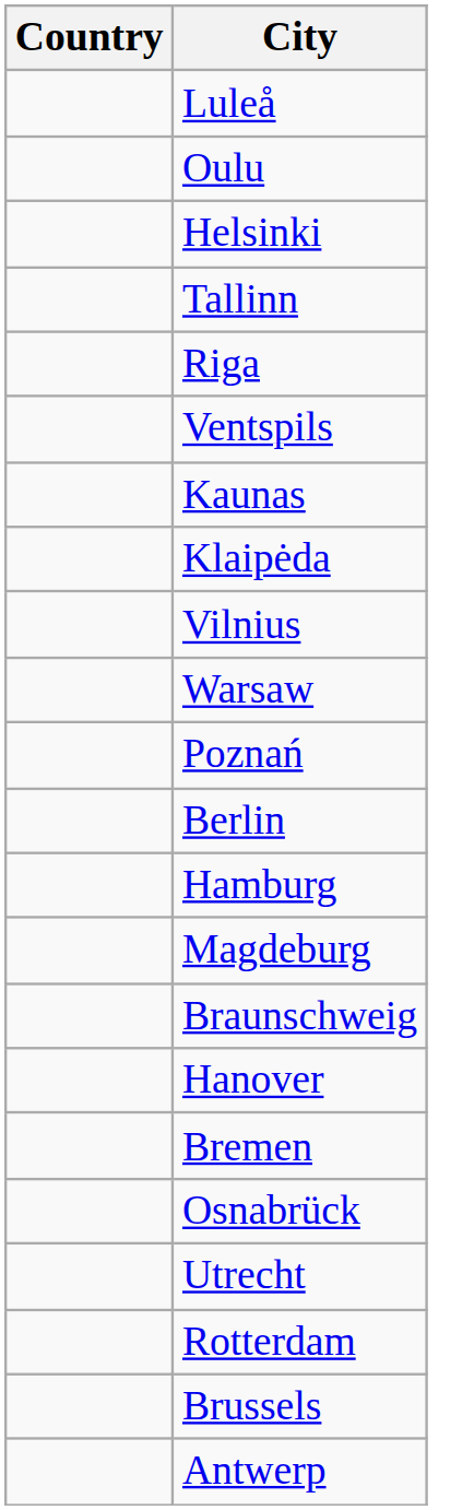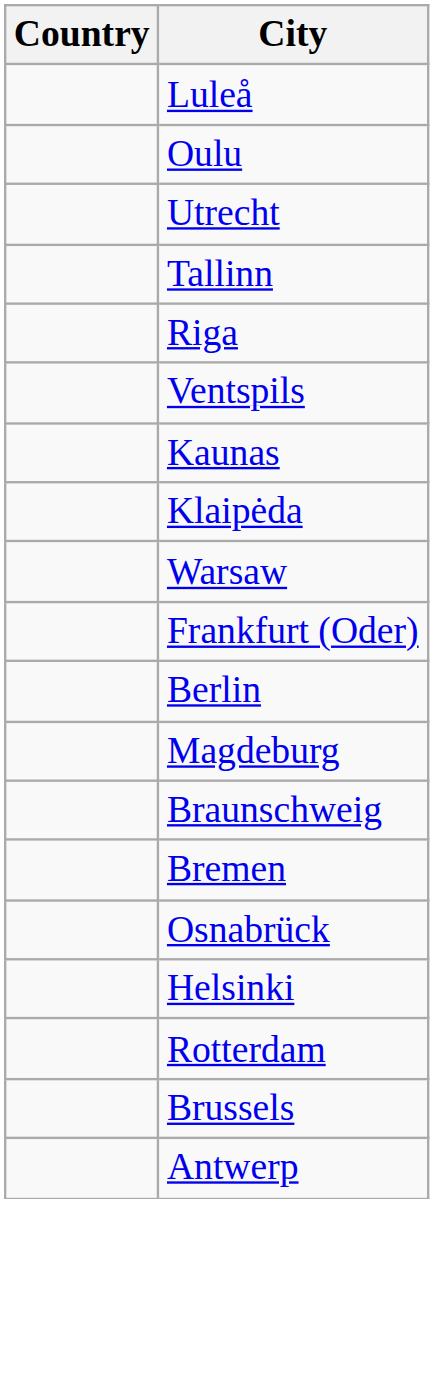rows swapped: Helsinki <-> Utrecht
- row: Vilnius
- row: Poznań
+ row: Frankfurt (Oder)
- row: Hamburg
- row: Hanover
